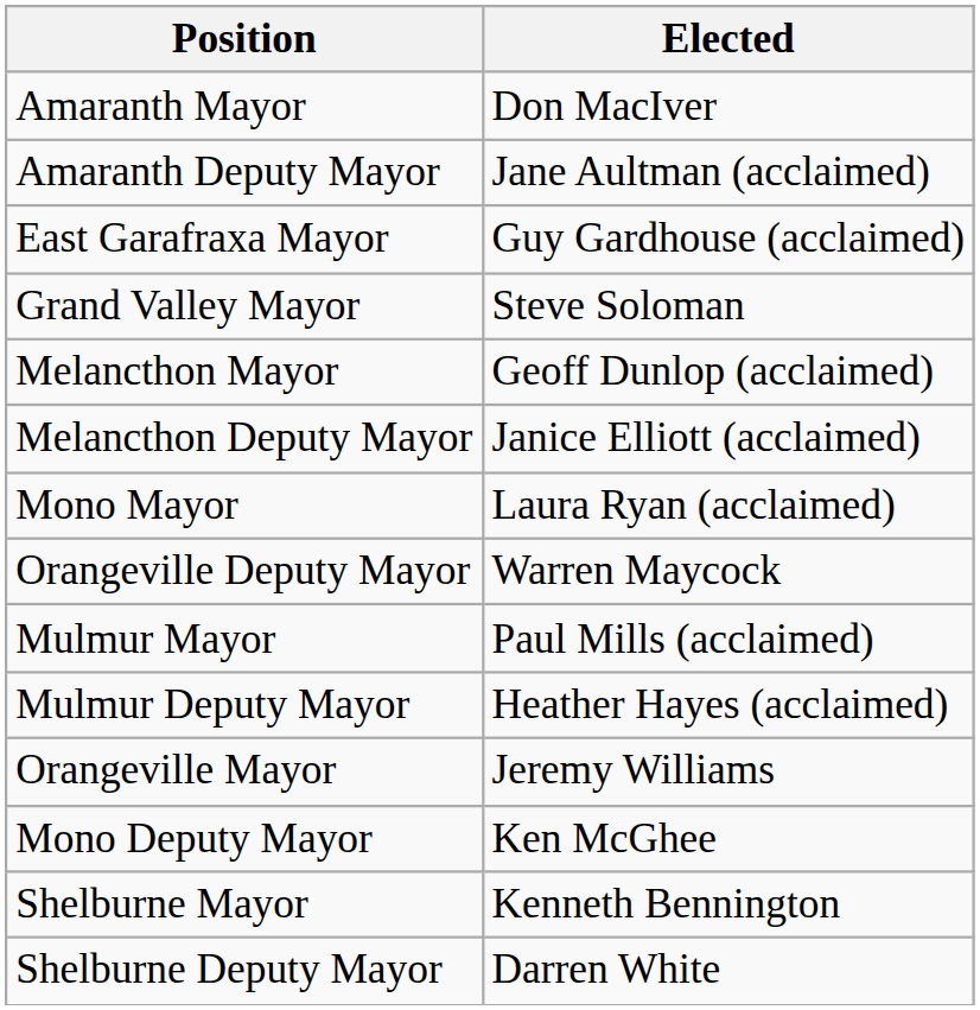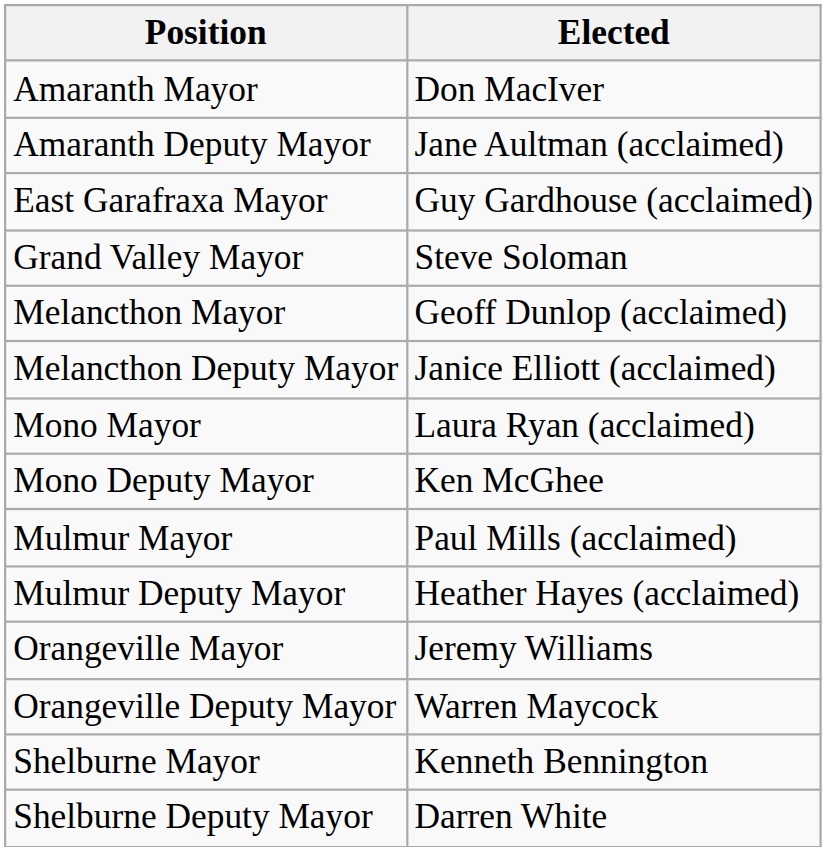rows swapped: Mono Deputy Mayor <-> Orangeville Deputy Mayor
